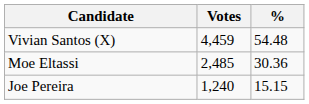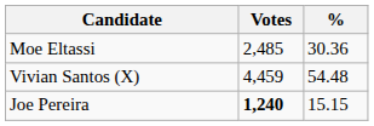rows swapped: Vivian Santos (X) <-> Moe Eltassi
Joe Pereira | Votes: normal -> bold
